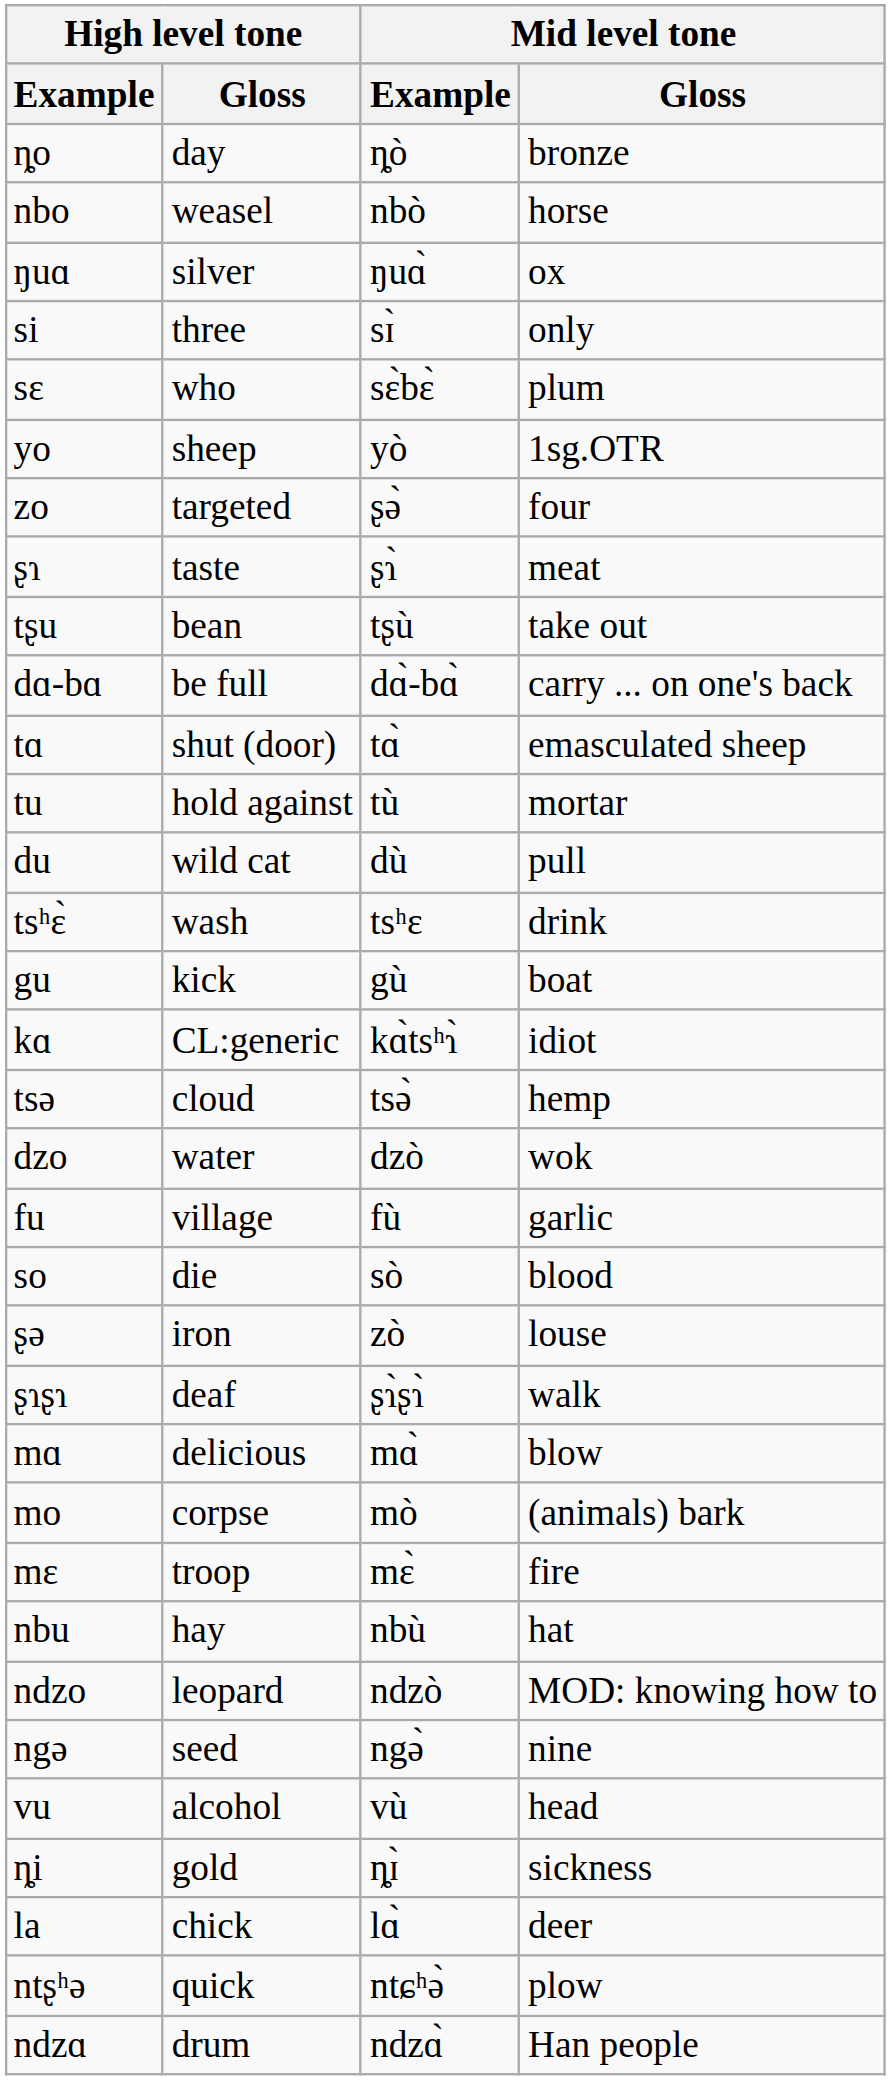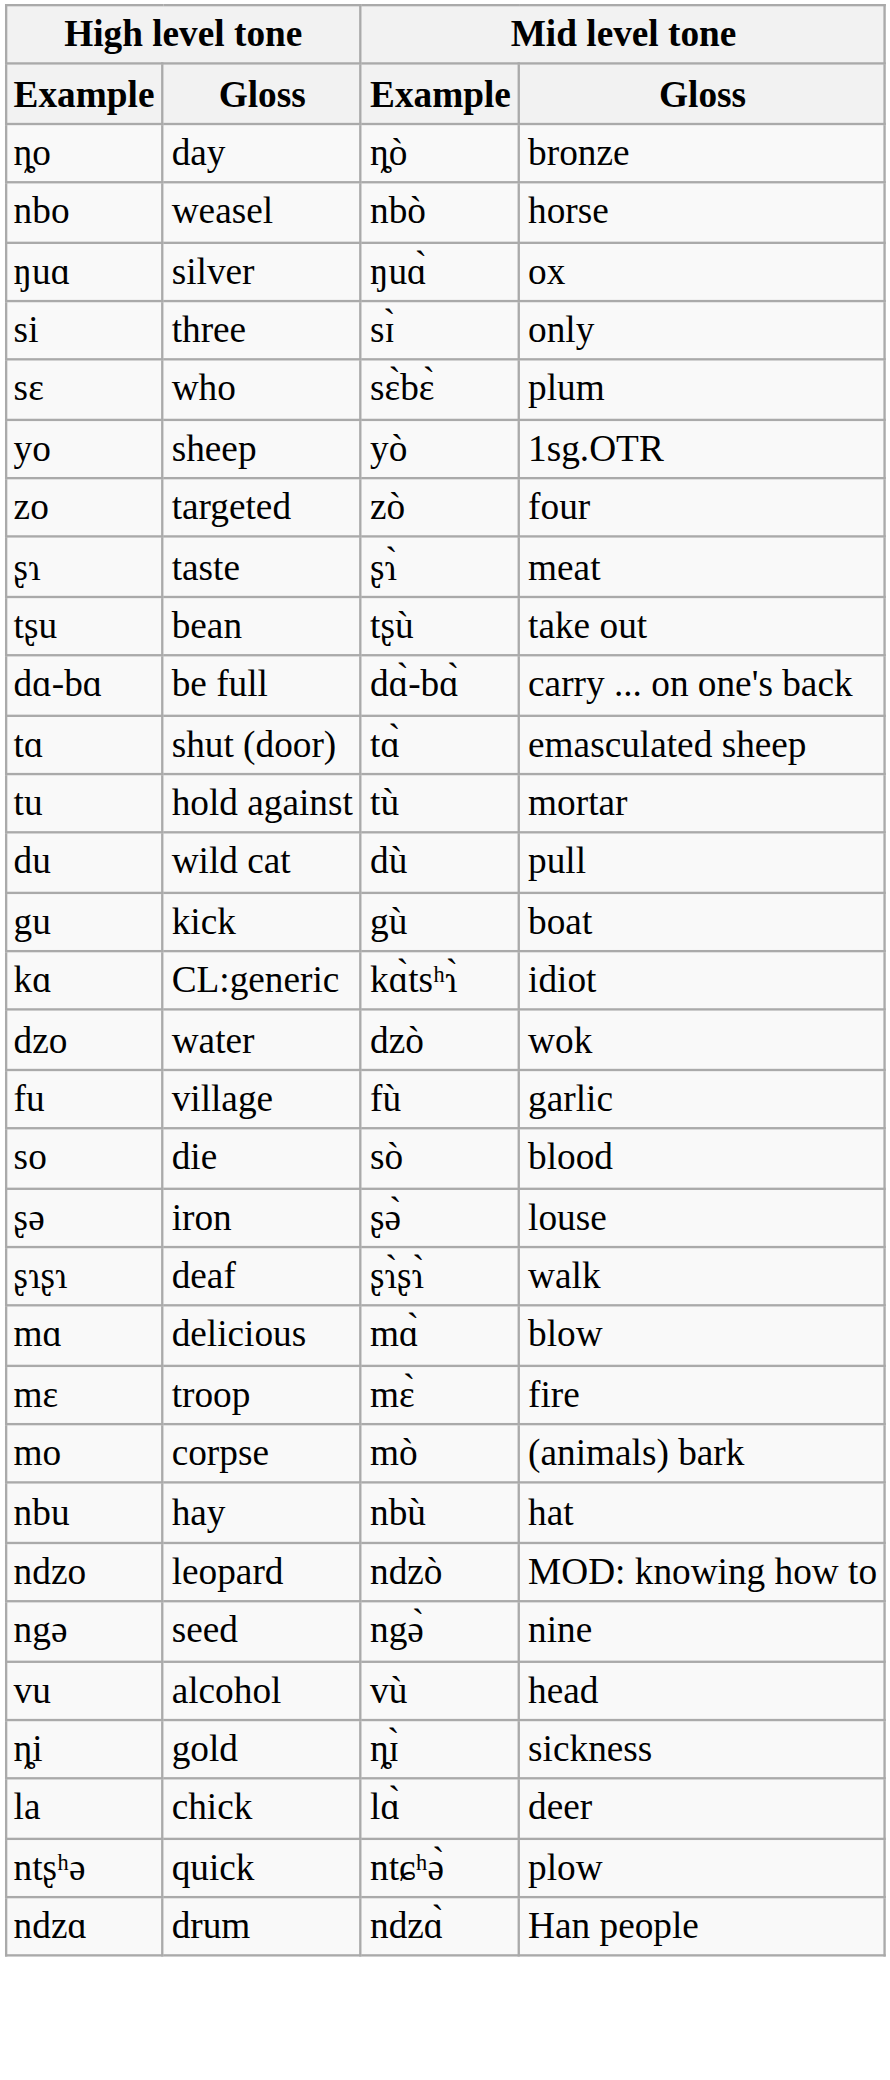zo | Mid level tone / Example: ʂə̀ -> zò
- row: tsʰɛ̀ | wash | tsʰɛ | drink
- row: tsə | cloud | tsə̀ | hemp
ʂə | Mid level tone / Example: zò -> ʂə̀
rows swapped: mo <-> mɛ
